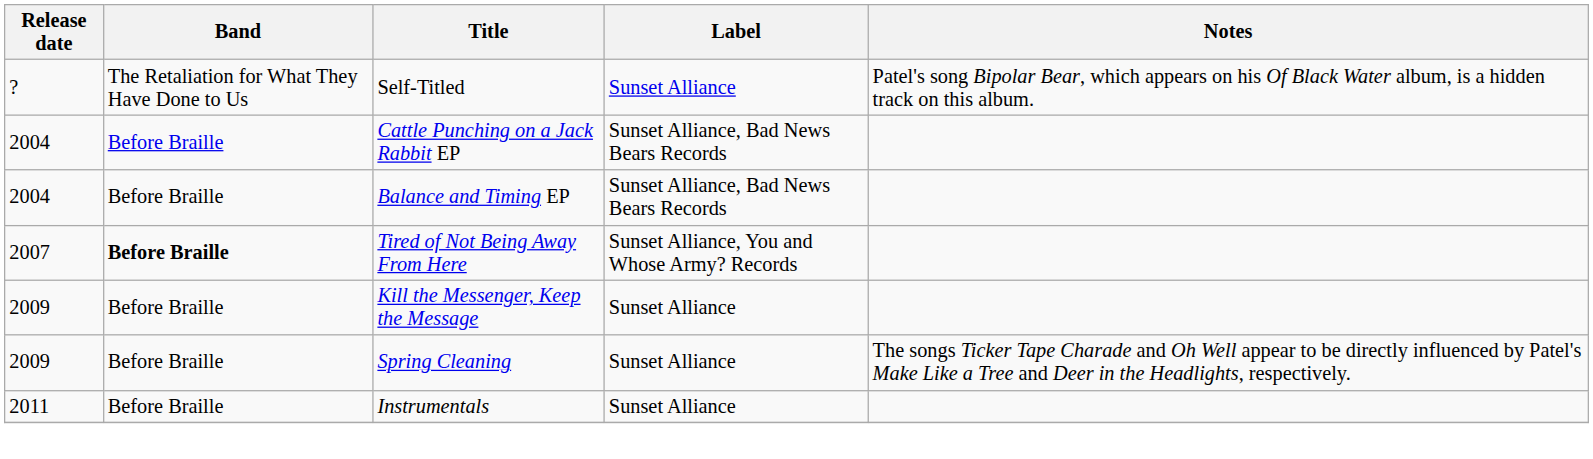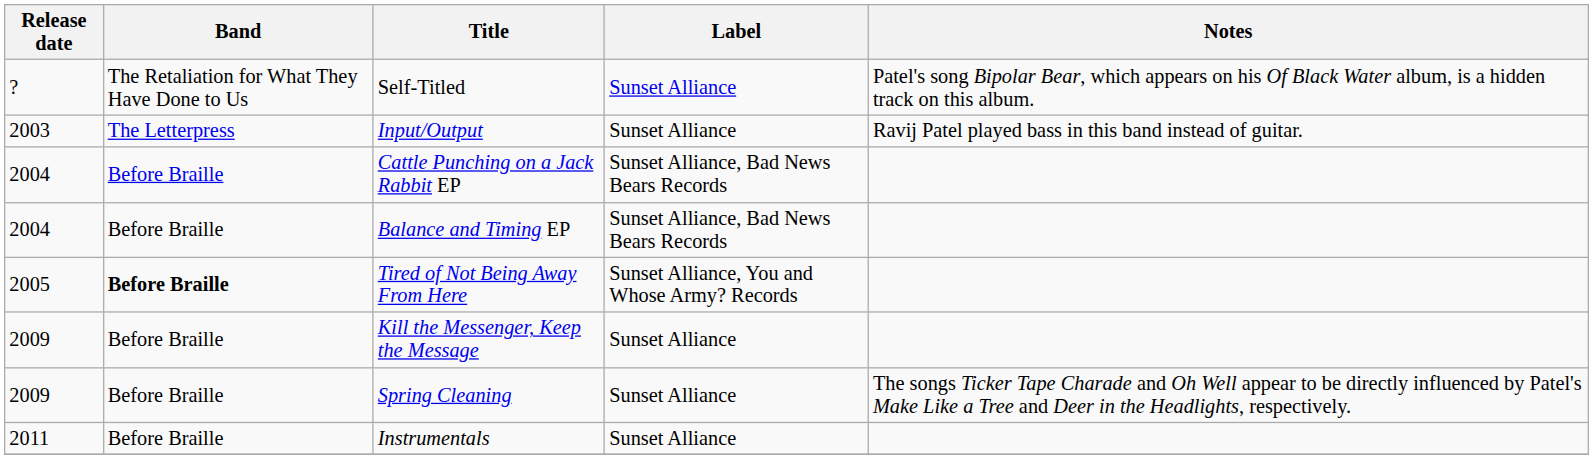+ row: 2003 | The Letterpress | Input/Output | Sunset Alliance | Ravij Patel played bass in this band instead of guitar.
Tired of Not Being Away From Here | Release date: 2007 -> 2005
